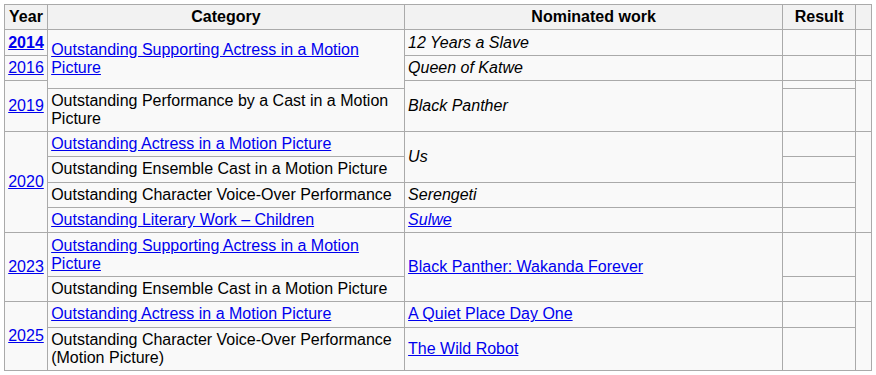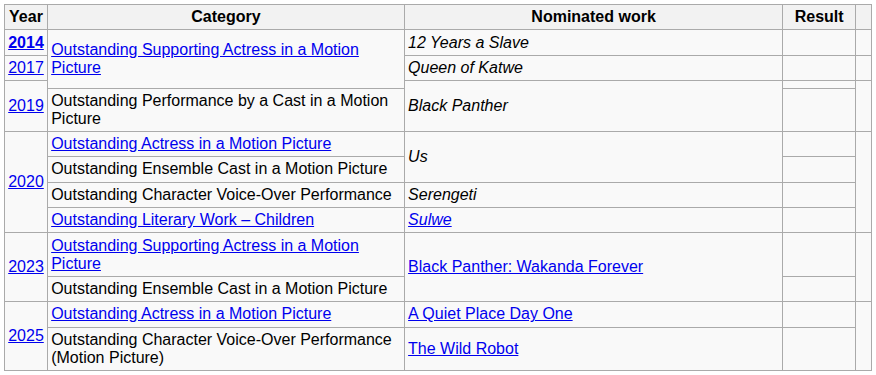Queen of Katwe | Year: 2016 -> 2017
